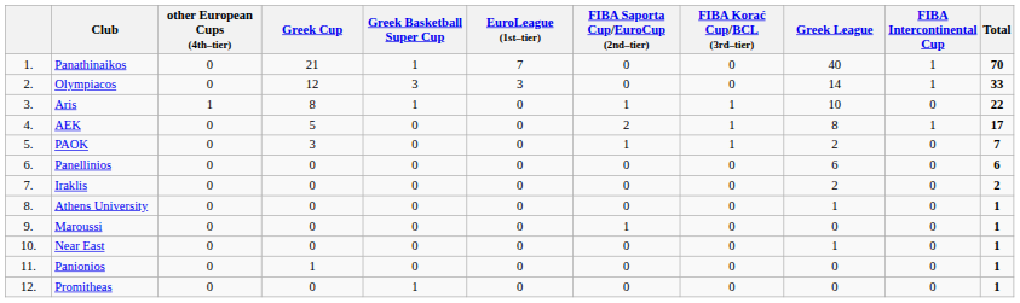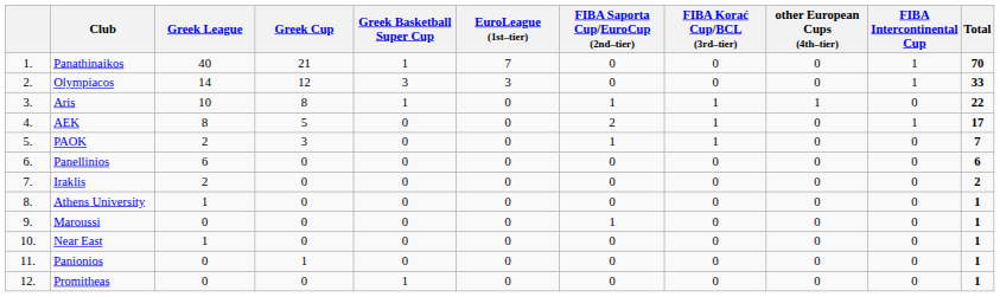columns swapped: Greek League <-> other European Cups (4th–tier)
